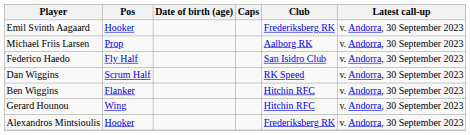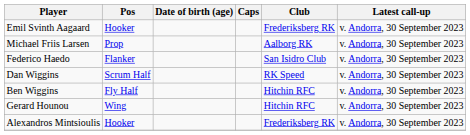Federico Haedo | Pos: Fly Half -> Flanker
Ben Wiggins | Pos: Flanker -> Fly Half
